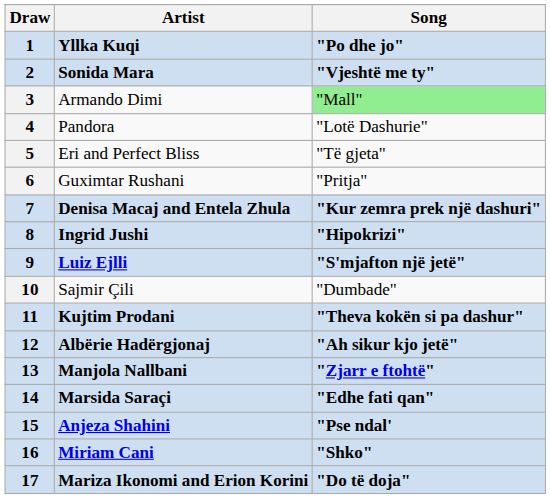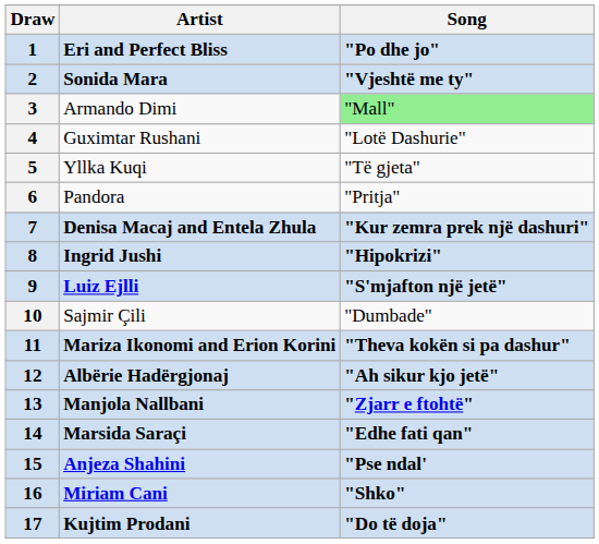1 | Artist: Yllka Kuqi -> Eri and Perfect Bliss
4 | Artist: Pandora -> Guximtar Rushani
5 | Artist: Eri and Perfect Bliss -> Yllka Kuqi
6 | Artist: Guximtar Rushani -> Pandora
11 | Artist: Kujtim Prodani -> Mariza Ikonomi and Erion Korini
17 | Artist: Mariza Ikonomi and Erion Korini -> Kujtim Prodani
